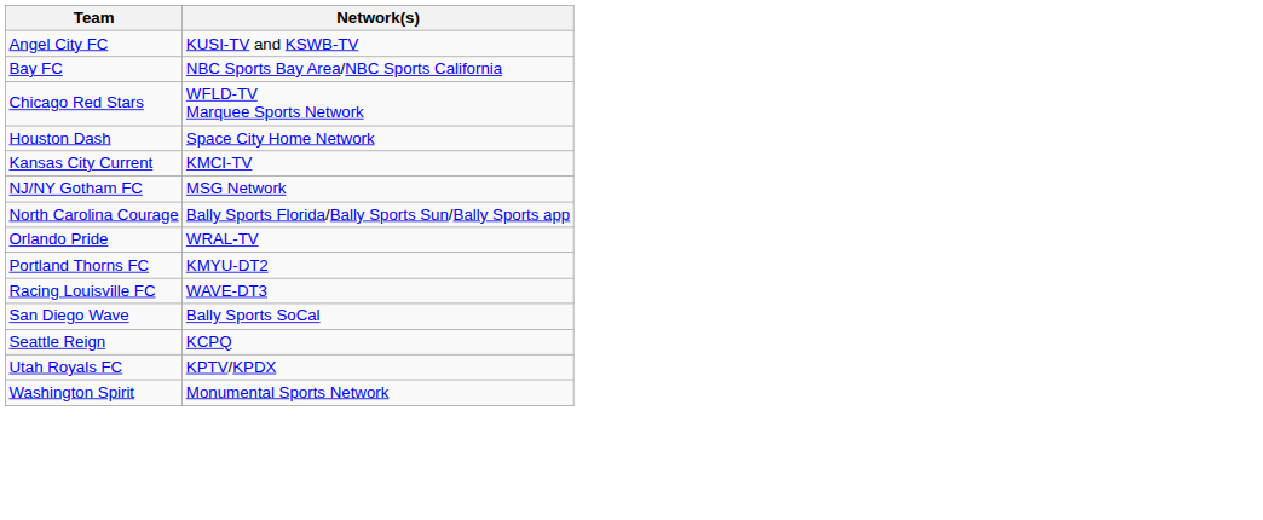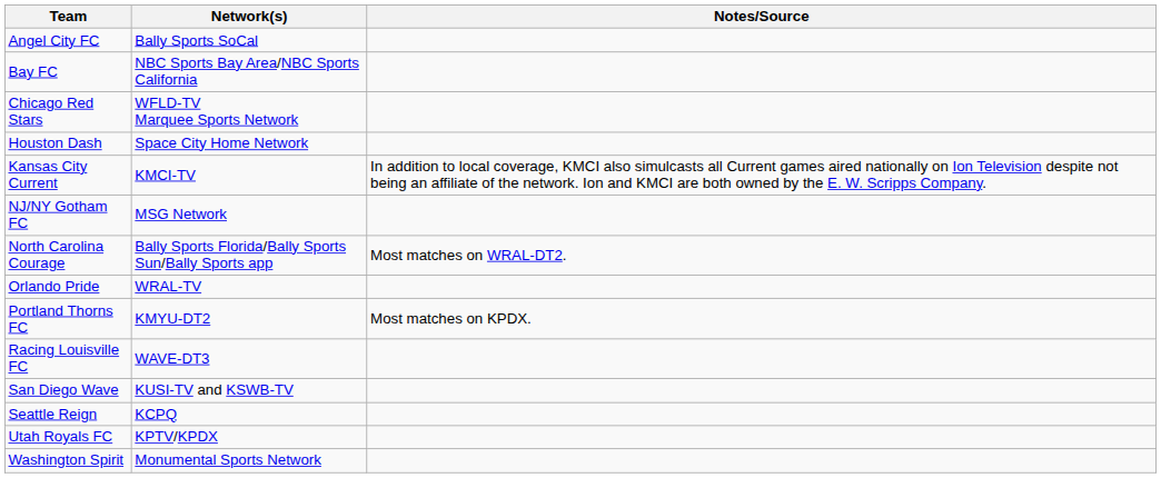+ column: Notes/Source | In addition to local coverage, KMCI also simulcasts all Current games aired nationally on Ion Television despite not being an affiliate of the network. Ion and KMCI are both owned by the E. W. Scripps Company. | Most matches on WRAL-DT2. | Most matches on KPDX.
Angel City FC | Network(s): KUSI-TV and KSWB-TV -> Bally Sports SoCal
San Diego Wave | Network(s): Bally Sports SoCal -> KUSI-TV and KSWB-TV
